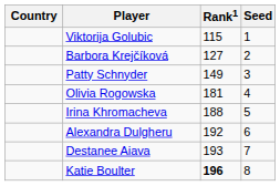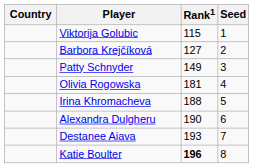Alexandra Dulgheru | Rank1: 192 -> 190
